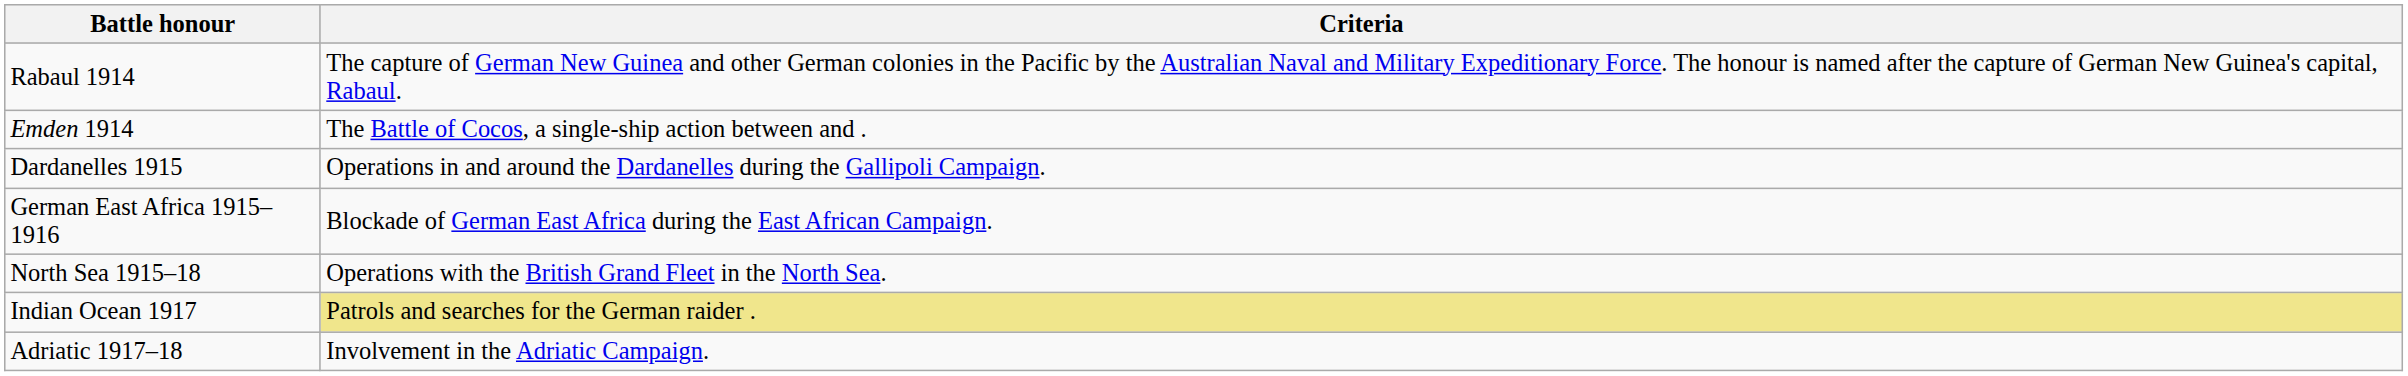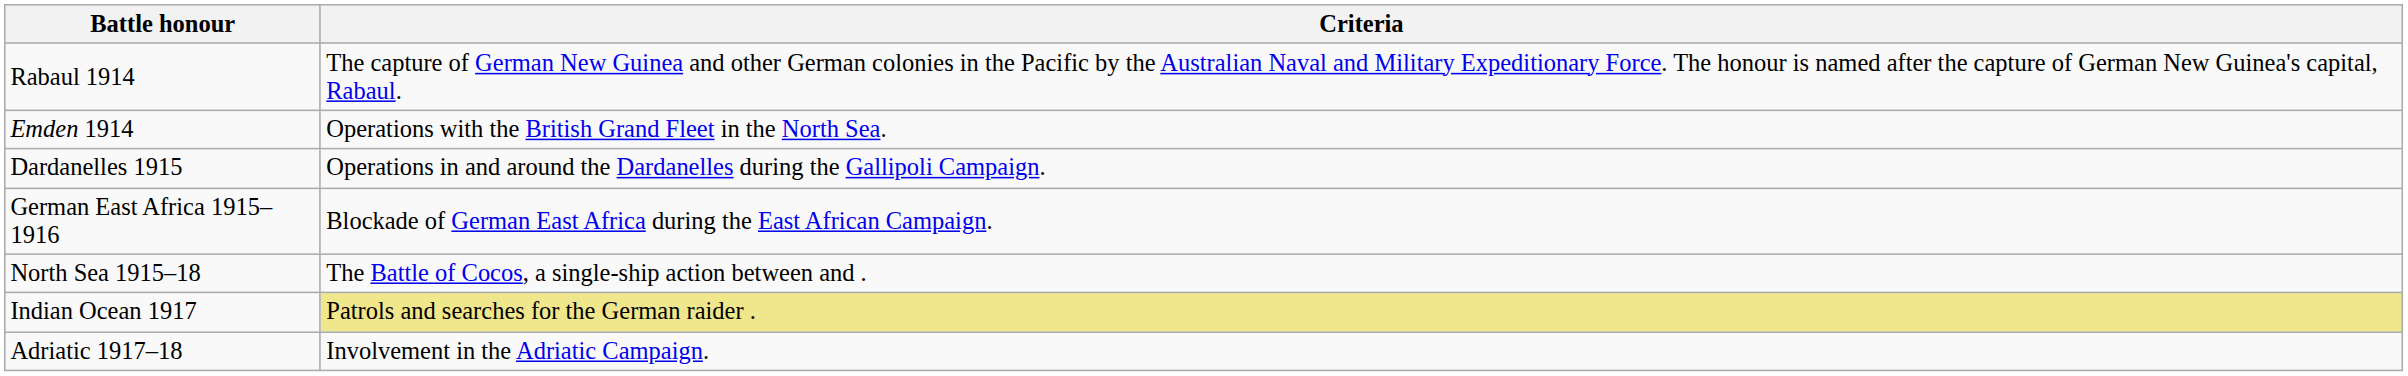Emden 1914 | Criteria: The Battle of Cocos, a single-ship action between and . -> Operations with the British Grand Fleet in the North Sea.
North Sea 1915–18 | Criteria: Operations with the British Grand Fleet in the North Sea. -> The Battle of Cocos, a single-ship action between and .
